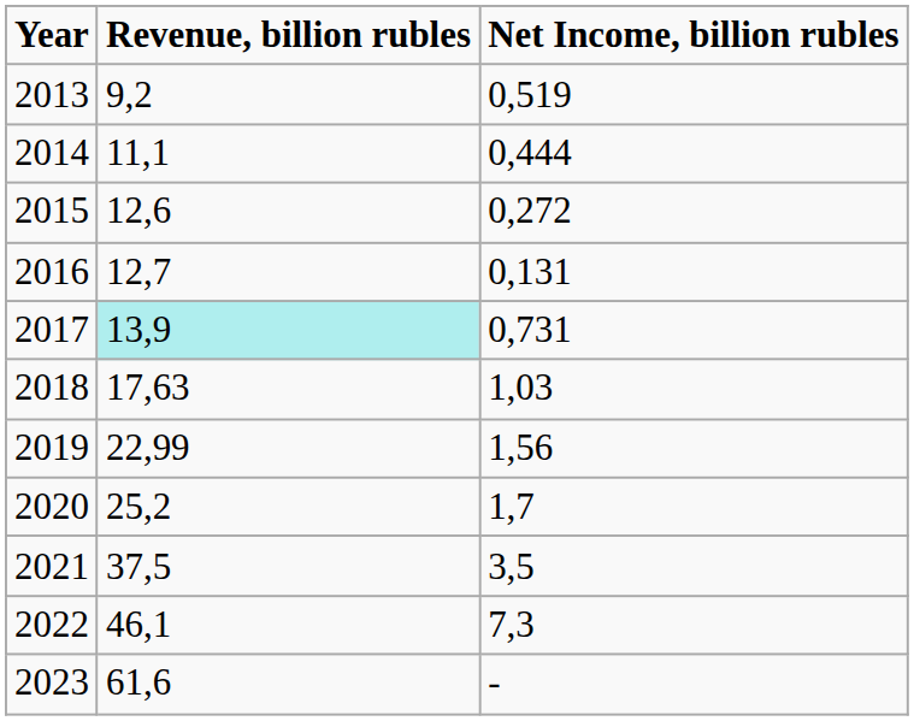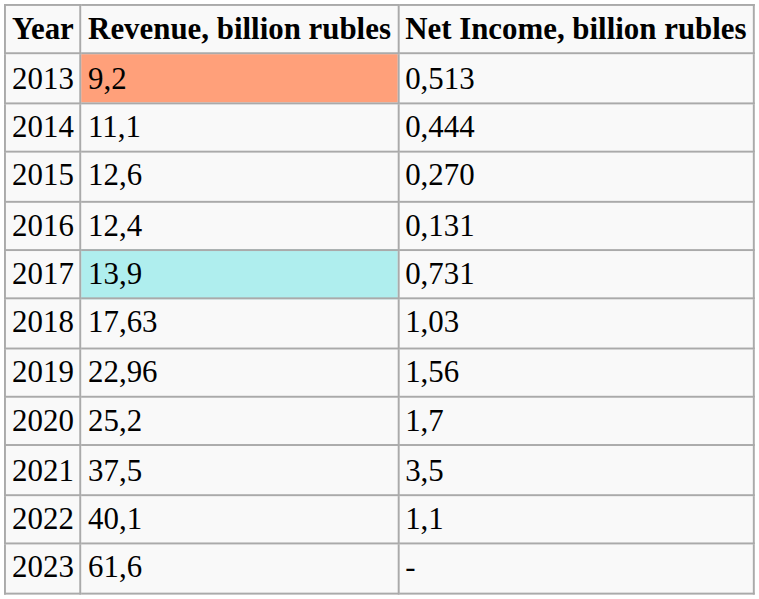2013 | Revenue, billion rubles: no background -> lightsalmon background
2013 | Net Income, billion rubles: 0,519 -> 0,513
2015 | Net Income, billion rubles: 0,272 -> 0,270
2016 | Revenue, billion rubles: 12,7 -> 12,4
2019 | Revenue, billion rubles: 22,99 -> 22,96
2022 | Revenue, billion rubles: 46,1 -> 40,1
2022 | Net Income, billion rubles: 7,3 -> 1,1
